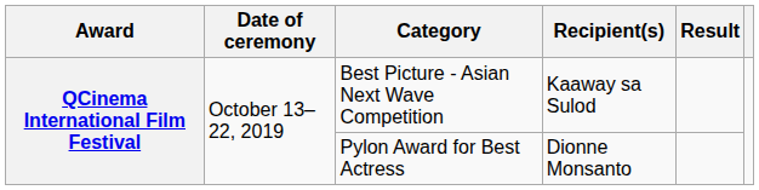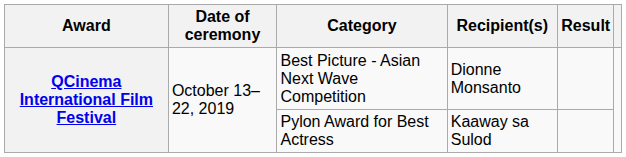Best Picture - Asian Next Wave Competition | Recipient(s): Kaaway sa Sulod -> Dionne Monsanto
Pylon Award for Best Actress | Recipient(s): Dionne Monsanto -> Kaaway sa Sulod
